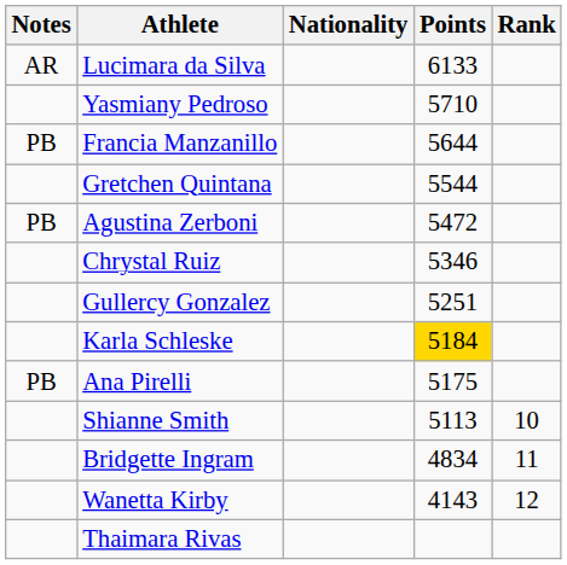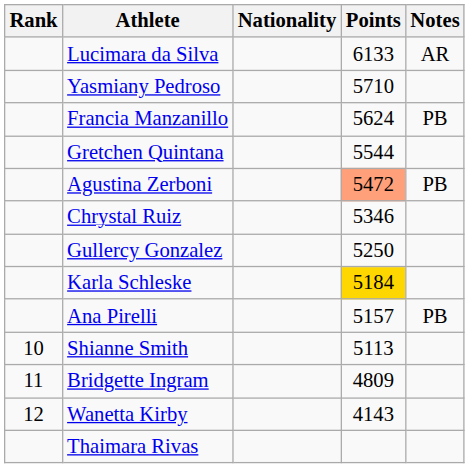columns swapped: Rank <-> Notes
Francia Manzanillo | Points: 5644 -> 5624
Agustina Zerboni | Points: no background -> lightsalmon background
Gullercy Gonzalez | Points: 5251 -> 5250
Ana Pirelli | Points: 5175 -> 5157
Bridgette Ingram | Points: 4834 -> 4809
